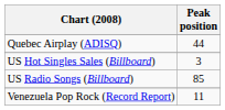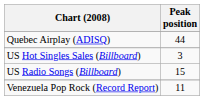US Radio Songs (Billboard) | Peak position: 85 -> 15
